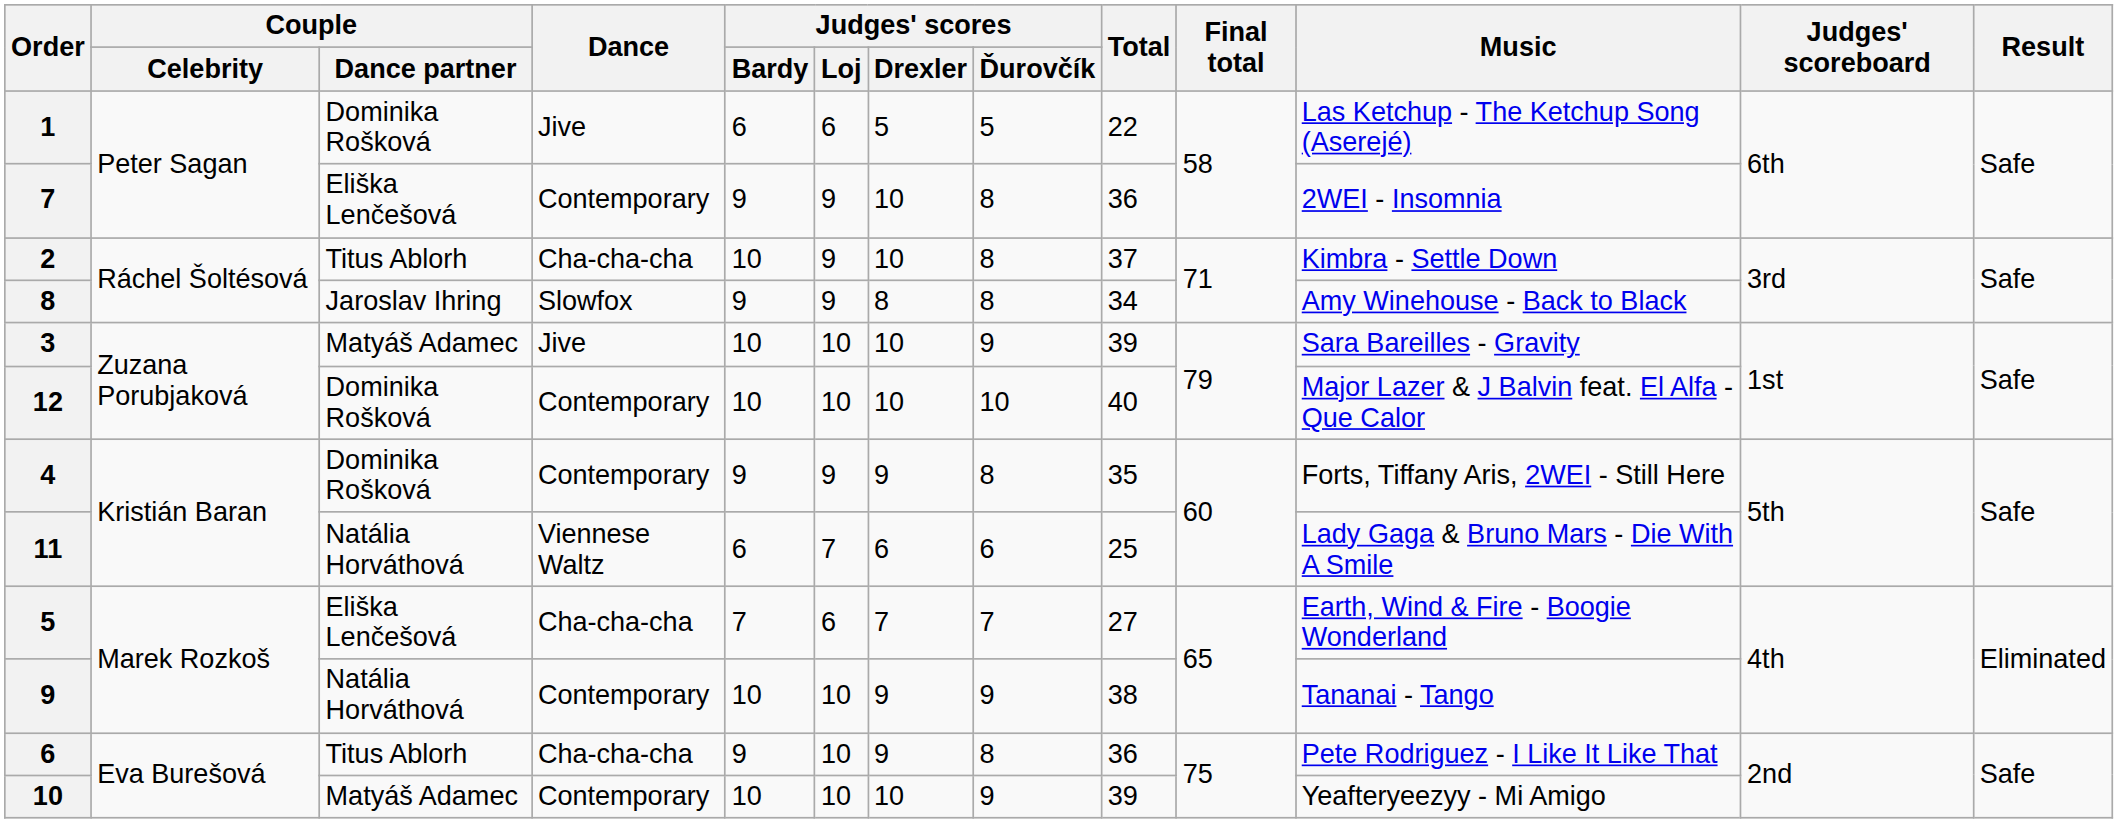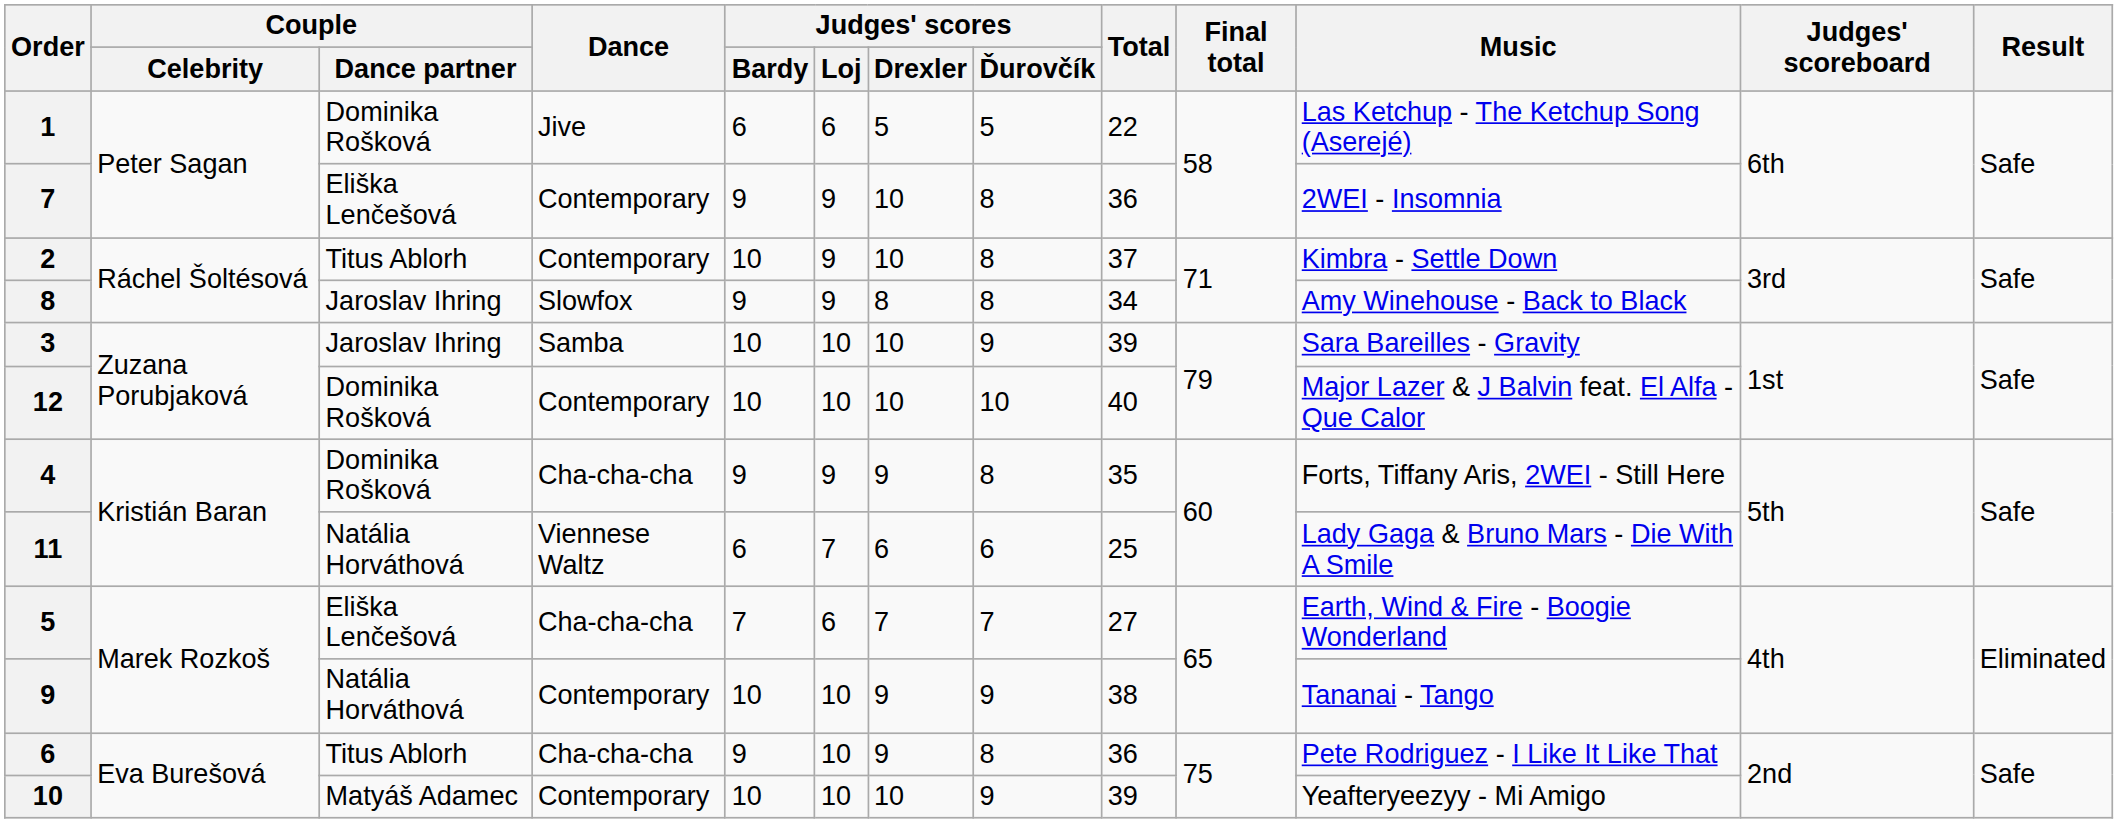2 | Dance: Cha-cha-cha -> Contemporary
3 | Couple / Dance partner: Matyáš Adamec -> Jaroslav Ihring
3 | Dance: Jive -> Samba
4 | Dance: Contemporary -> Cha-cha-cha
